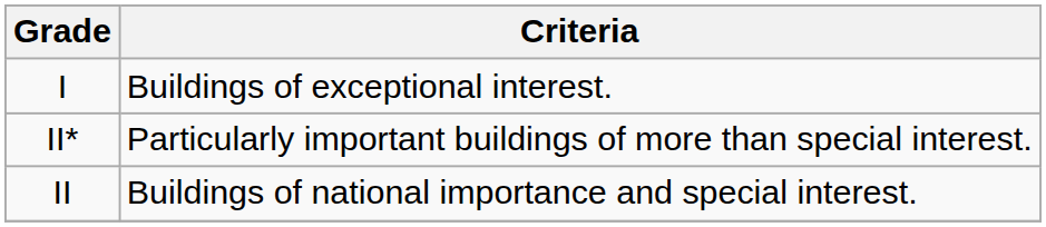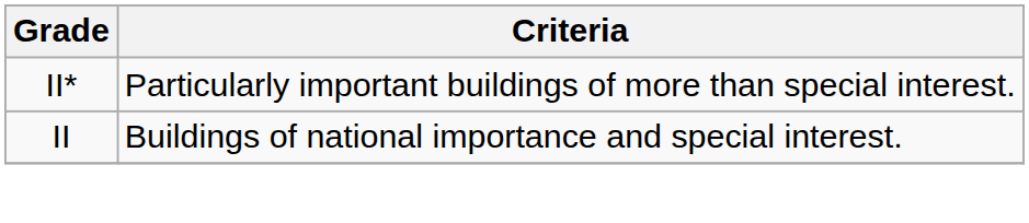- row: I | Buildings of exceptional interest.
